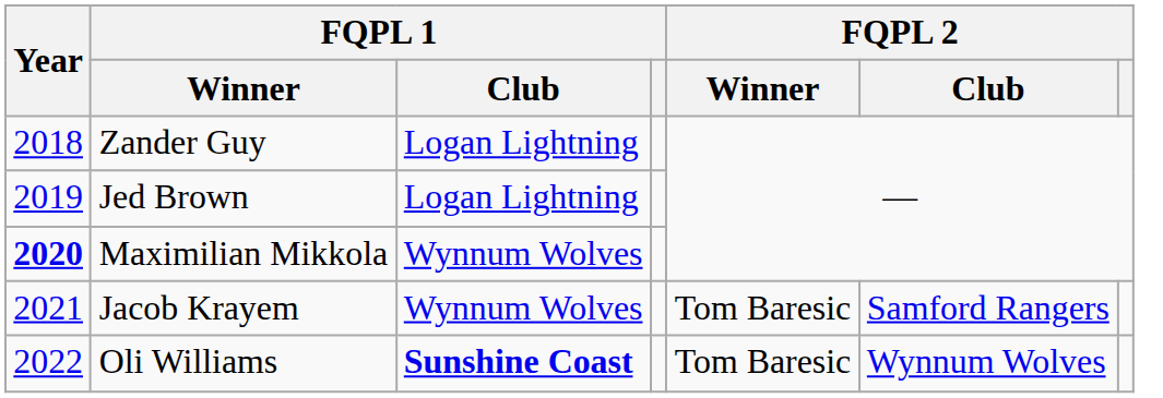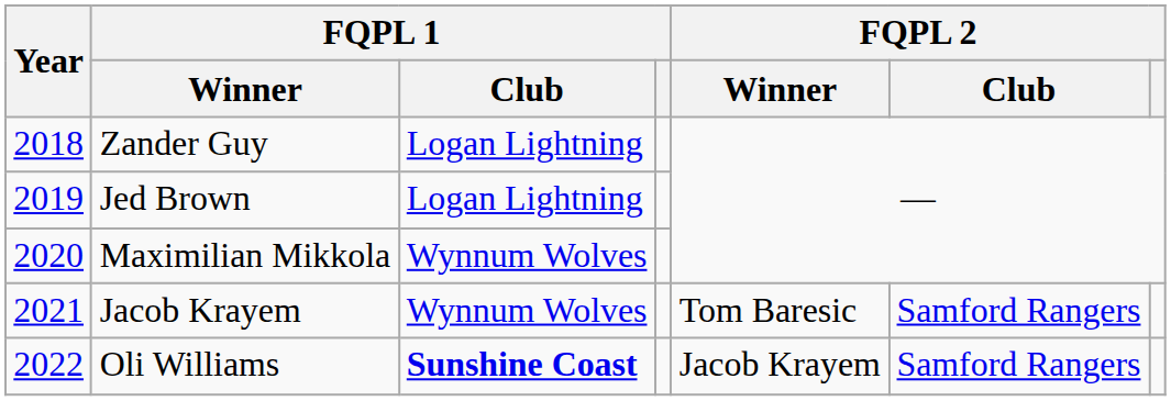Maximilian Mikkola | Year: bold -> normal
Oli Williams | FQPL 2 / Winner: Tom Baresic -> Jacob Krayem
Oli Williams | FQPL 2 / Club: Wynnum Wolves -> Samford Rangers
